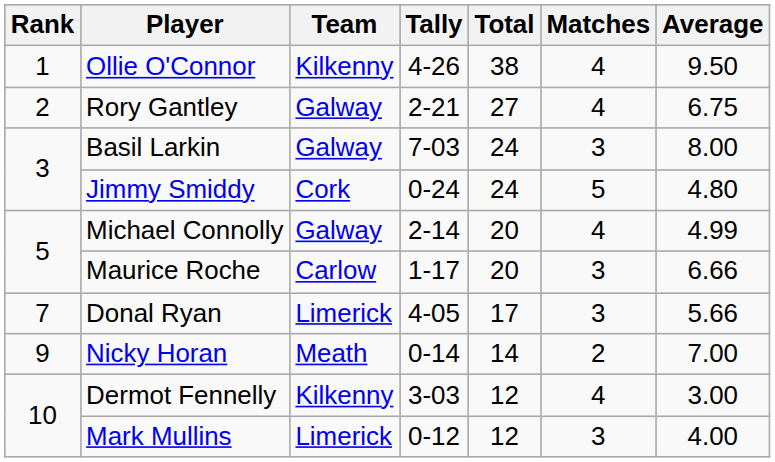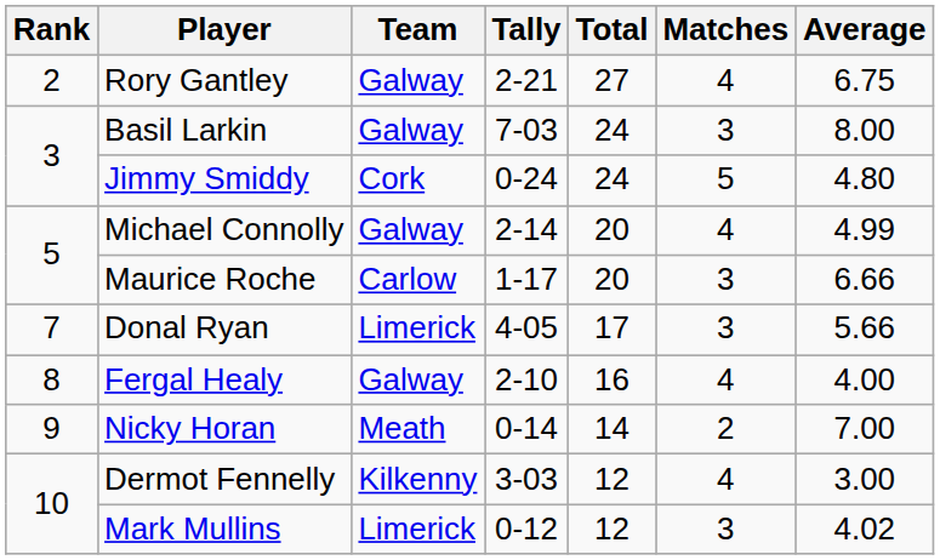- row: 1 | Ollie O'Connor | Kilkenny | 4-26 | 38 | 4 | 9.50
+ row: 8 | Fergal Healy | Galway | 2-10 | 16 | 4 | 4.00
Mark Mullins | Average: 4.00 -> 4.02
